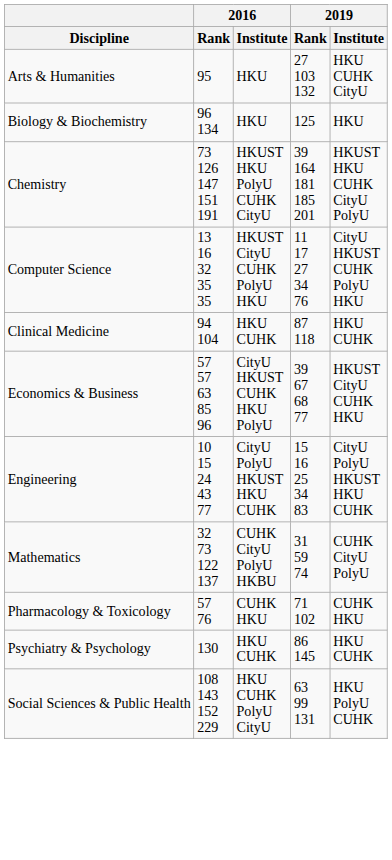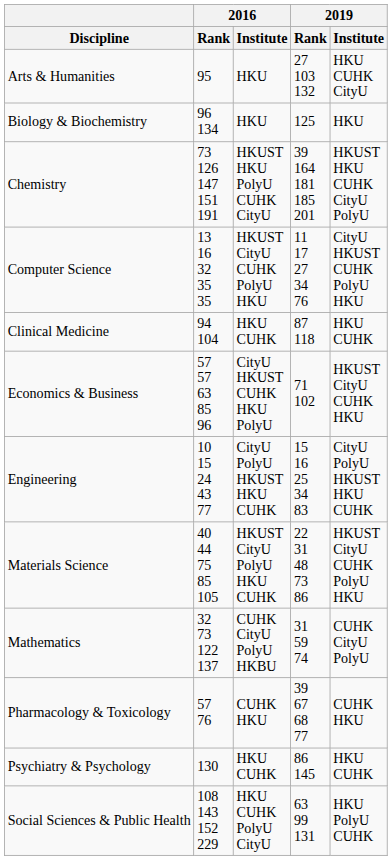Economics & Business | 2019 / Rank: 39 67 68 77 -> 71 102
+ row: Materials Science | 40 44 75 85 105 | HKUST CityU PolyU HKU CUHK | 22 31 48 73 86 | HKUST CityU CUHK PolyU HKU
Pharmacology & Toxicology | 2019 / Rank: 71 102 -> 39 67 68 77
